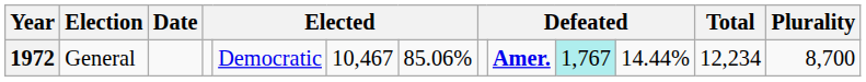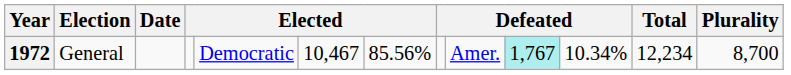1972 | column 7: 85.06% -> 85.56%
1972 | column 9: bold -> normal
1972 | column 11: 14.44% -> 10.34%
